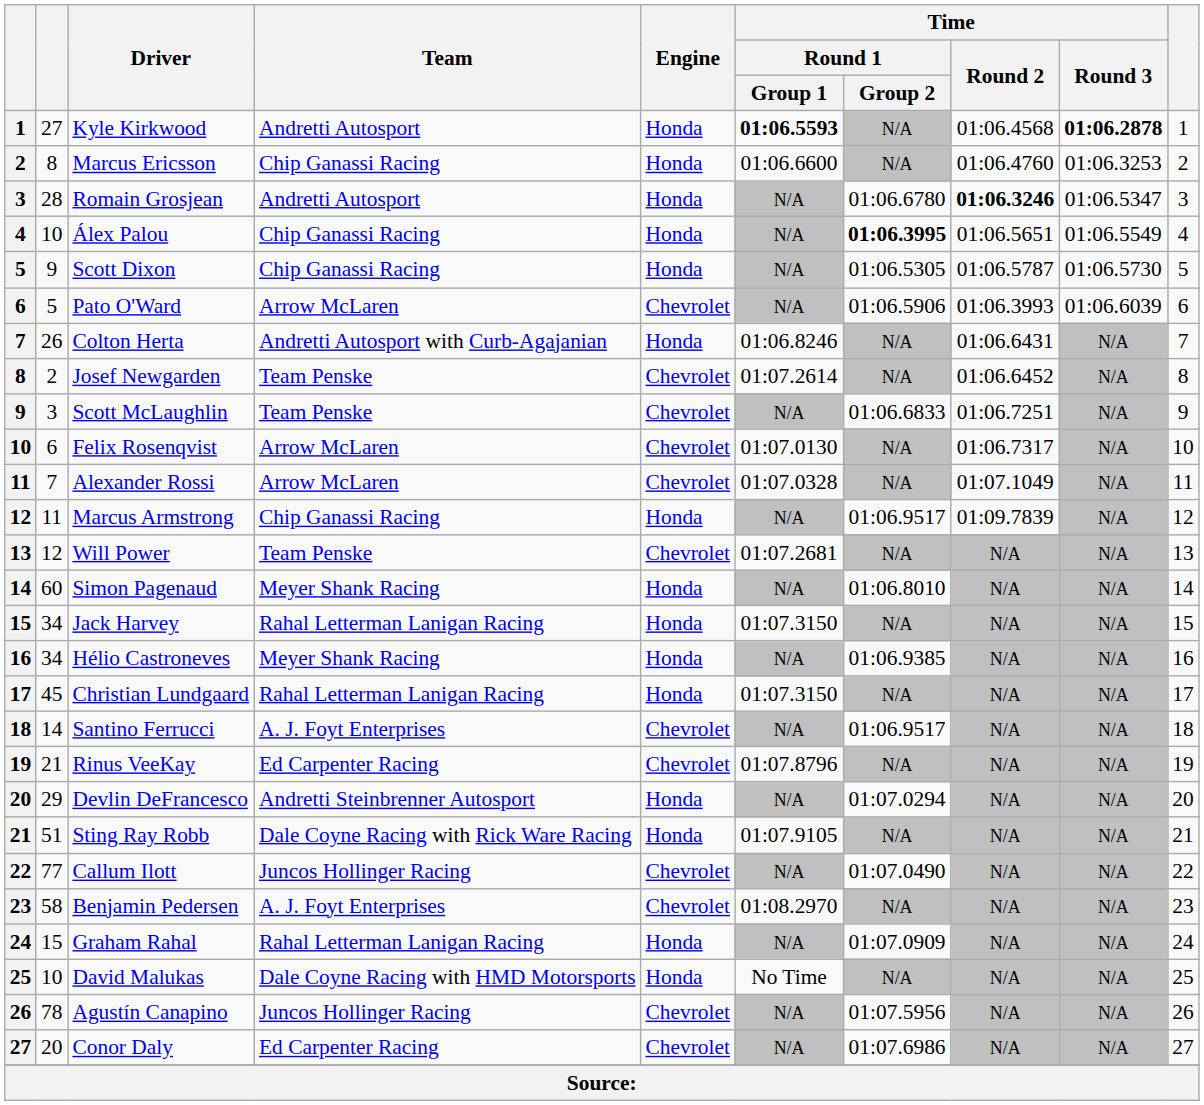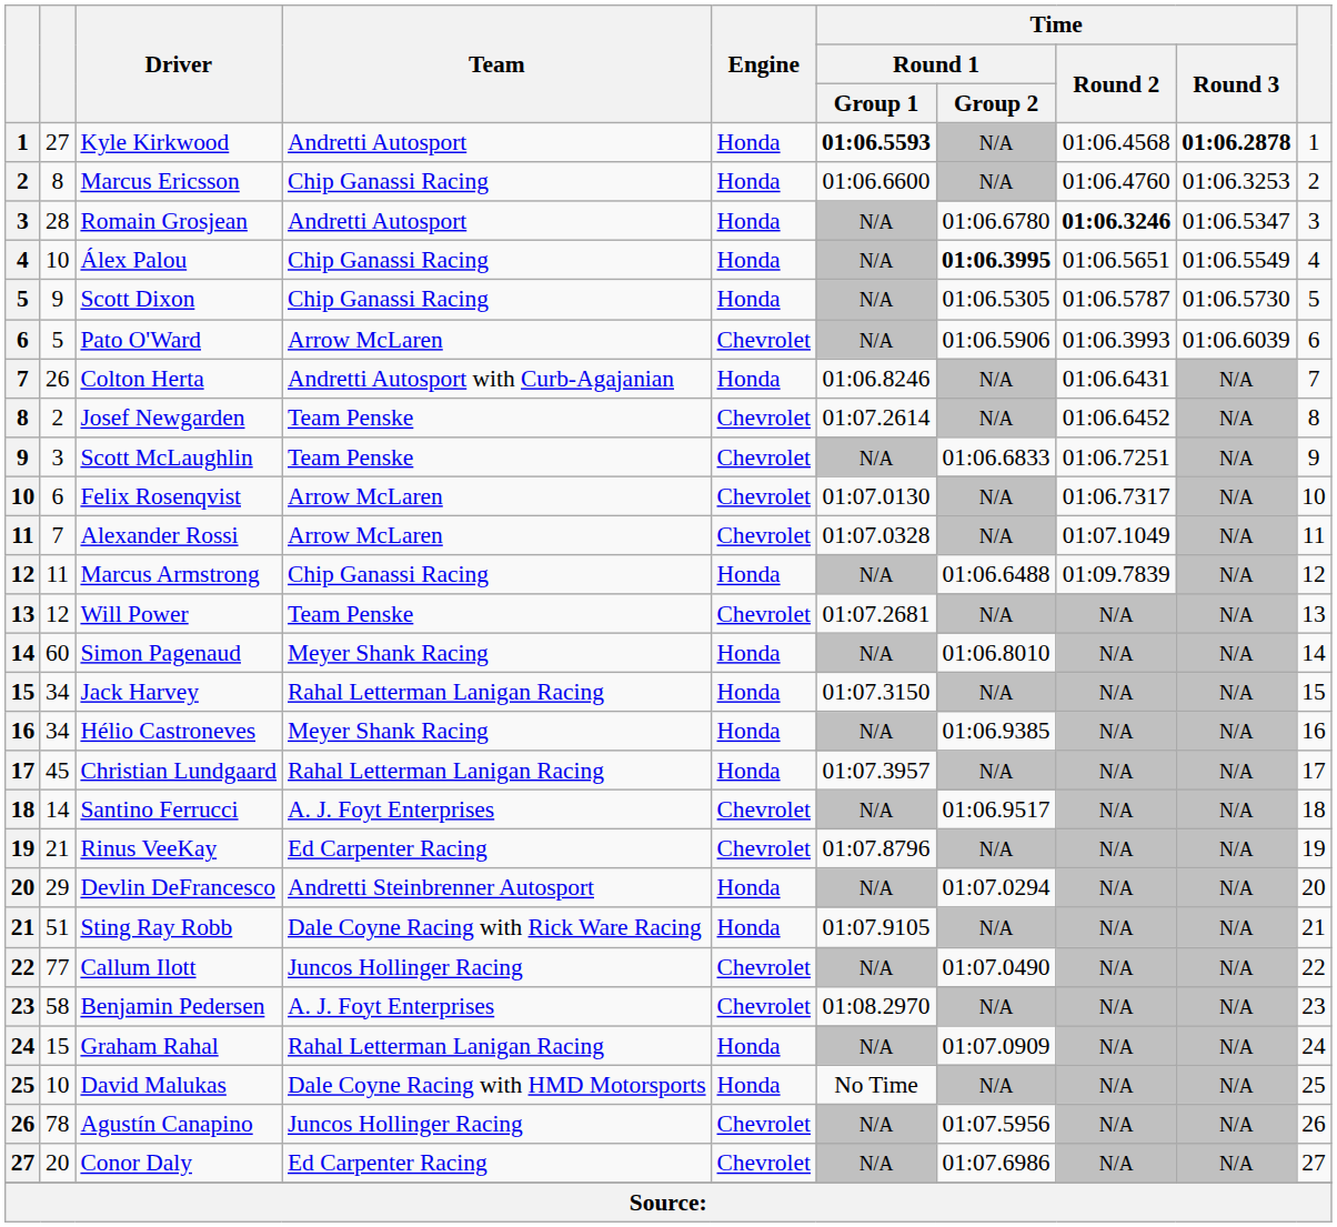Marcus Armstrong | Time / Round 1 / Group 2: 01:06.9517 -> 01:06.6488
Christian Lundgaard | Time / Round 1 / Group 1: 01:07.3150 -> 01:07.3957
